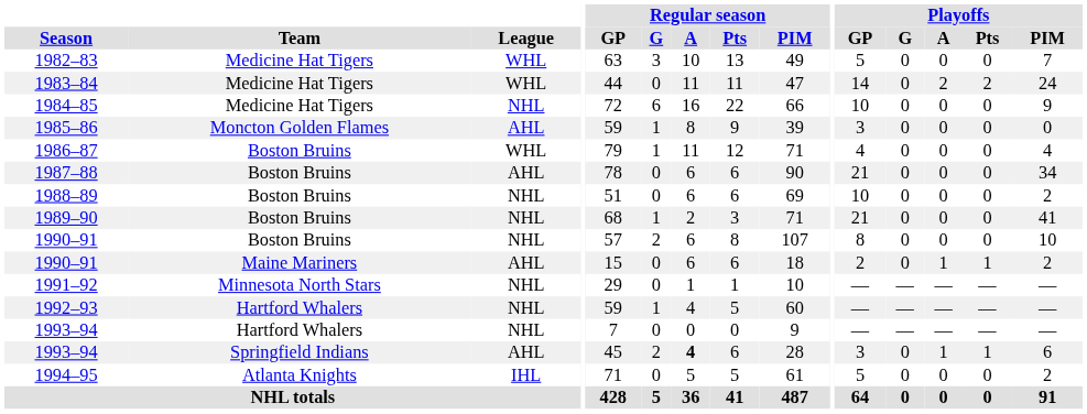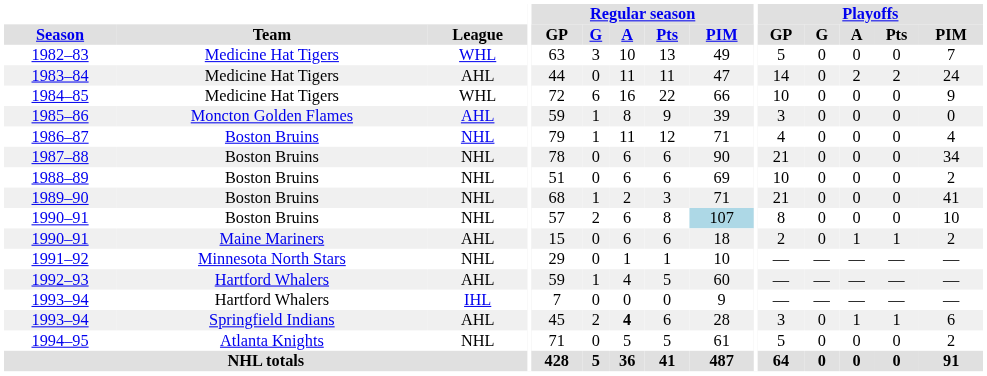1983–84 | League: WHL -> AHL
1984–85 | League: NHL -> WHL
1986–87 | League: WHL -> NHL
1987–88 | League: AHL -> NHL
1990–91 / Boston Bruins | Regular season / PIM: no background -> lightblue background
1992–93 | League: NHL -> AHL
1993–94 / Hartford Whalers | League: NHL -> IHL
1994–95 | League: IHL -> NHL
